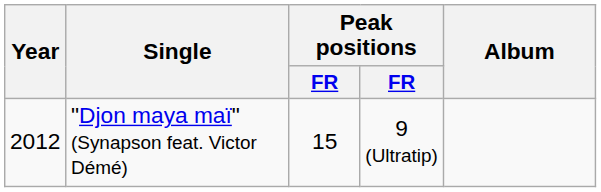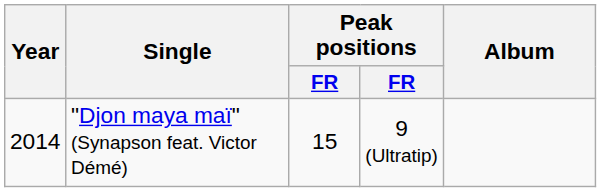"Djon maya maï" (Synapson feat. Victor Démé) | Year: 2012 -> 2014
